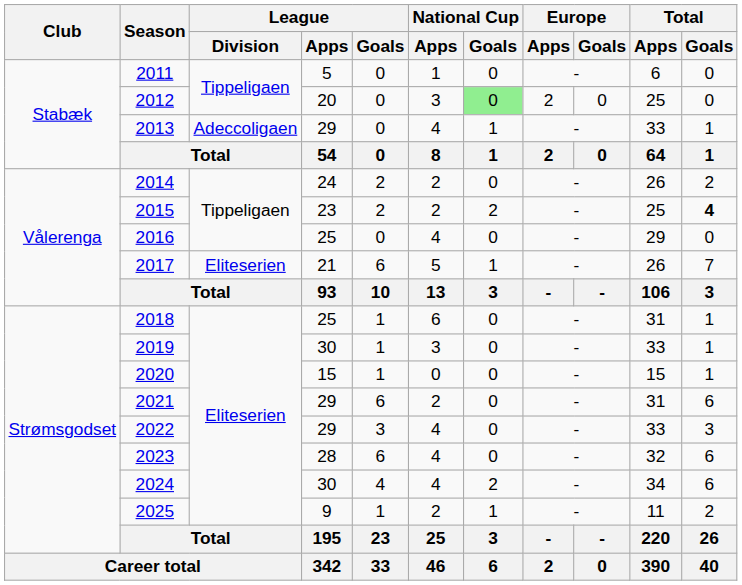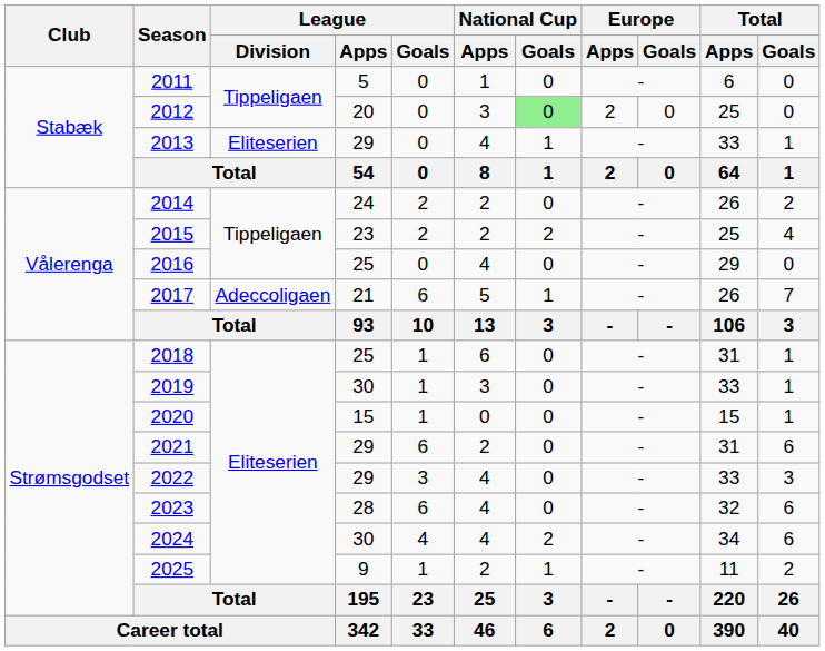2013 | League / Division: Adeccoligaen -> Eliteserien
2015 | Total / Goals: bold -> normal
2017 | League / Division: Eliteserien -> Adeccoligaen
